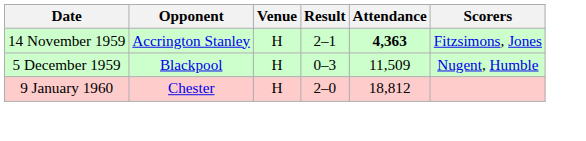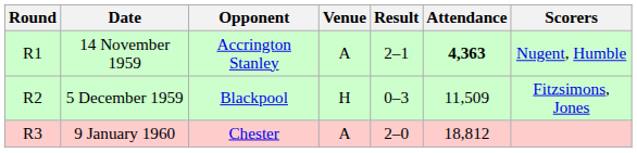+ column: Round | R1 | R2 | R3
14 November 1959 | Venue: H -> A
14 November 1959 | Scorers: Fitzsimons, Jones -> Nugent, Humble
5 December 1959 | Scorers: Nugent, Humble -> Fitzsimons, Jones
9 January 1960 | Venue: H -> A
